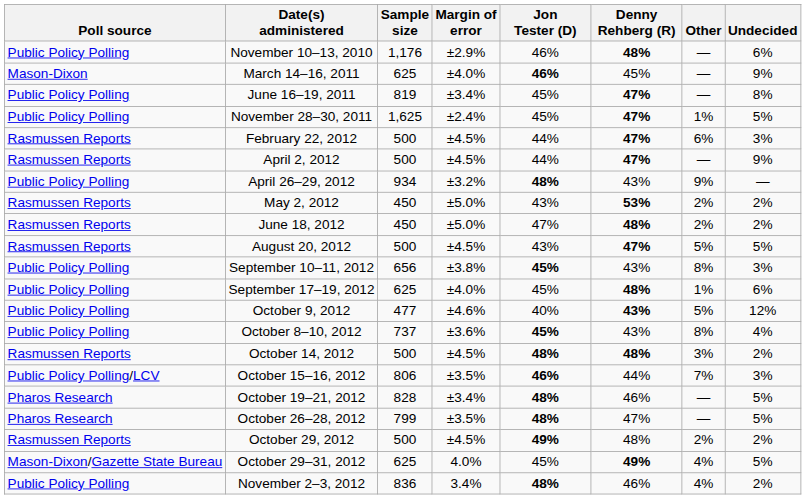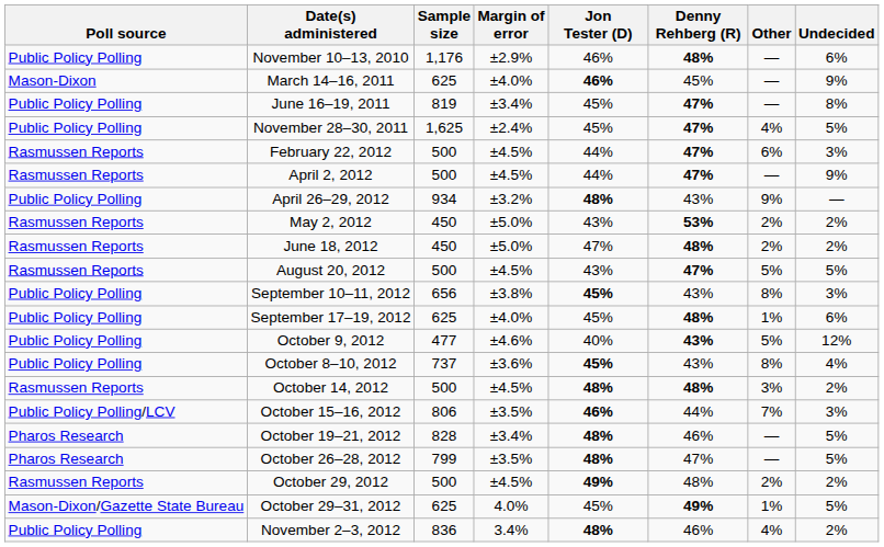November 28–30, 2011 | Other: 1% -> 4%
October 29–31, 2012 | Other: 4% -> 1%
